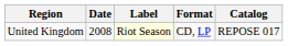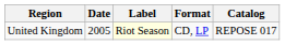United Kingdom | Date: 2008 -> 2005
